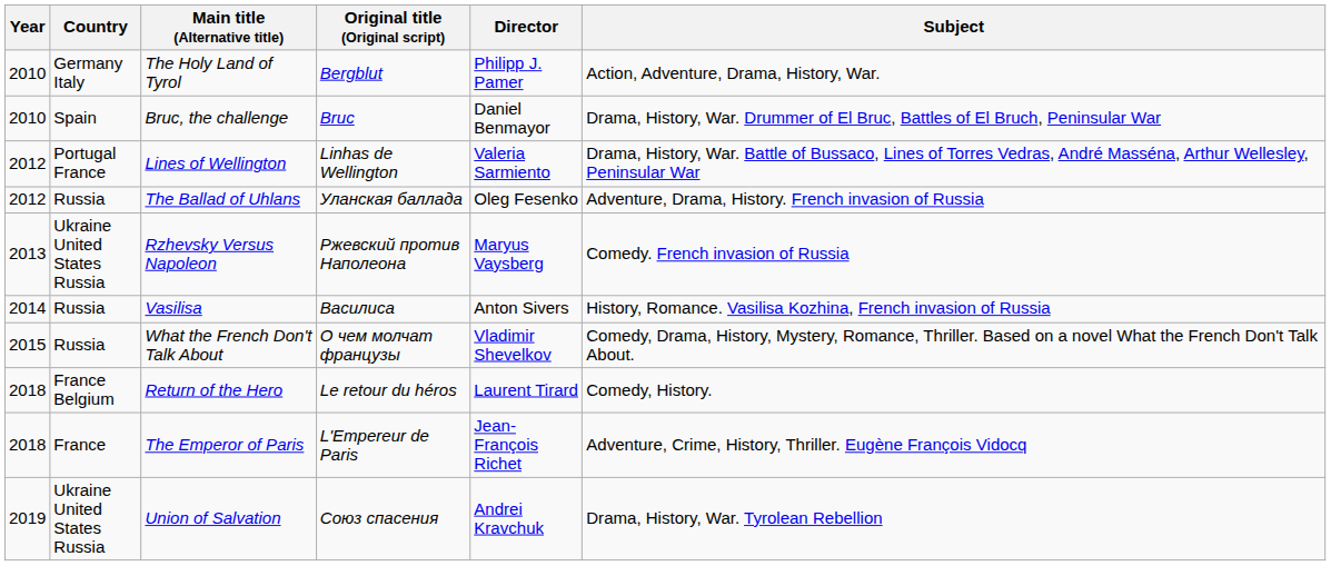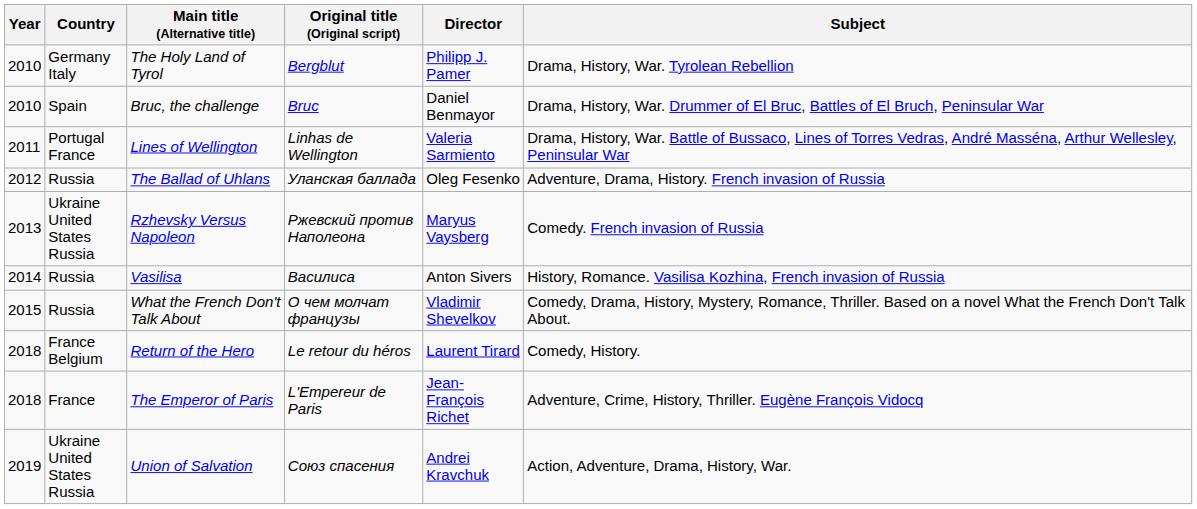The Holy Land of Tyrol | Subject: Action, Adventure, Drama, History, War. -> Drama, History, War. Tyrolean Rebellion
Lines of Wellington | Year: 2012 -> 2011
Union of Salvation | Subject: Drama, History, War. Tyrolean Rebellion -> Action, Adventure, Drama, History, War.
